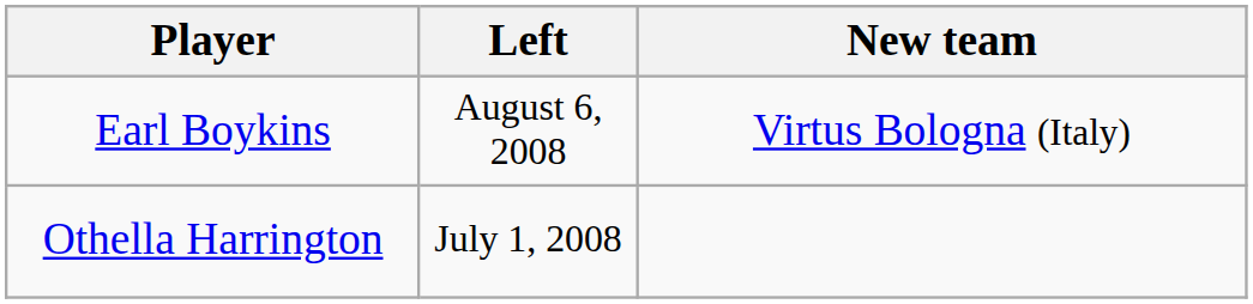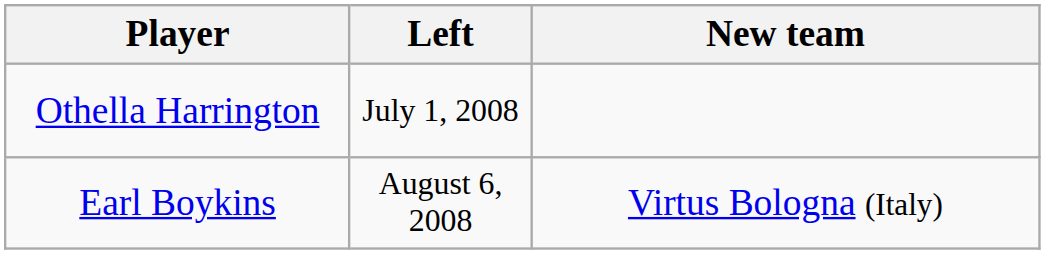rows swapped: Othella Harrington <-> Earl Boykins
